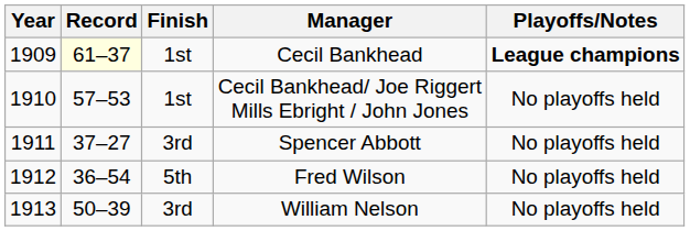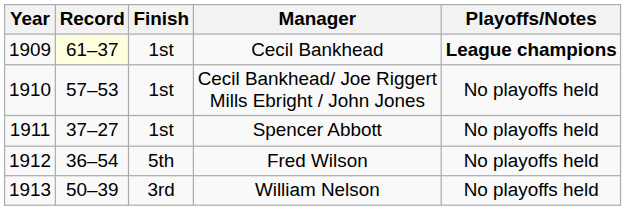Spencer Abbott | Finish: 3rd -> 1st
